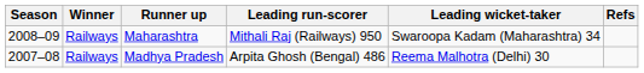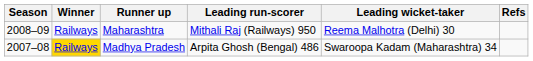Maharashtra | Leading wicket-taker: Swaroopa Kadam (Maharashtra) 34 -> Reema Malhotra (Delhi) 30
Madhya Pradesh | Winner: no background -> gold background
Madhya Pradesh | Leading wicket-taker: Reema Malhotra (Delhi) 30 -> Swaroopa Kadam (Maharashtra) 34
